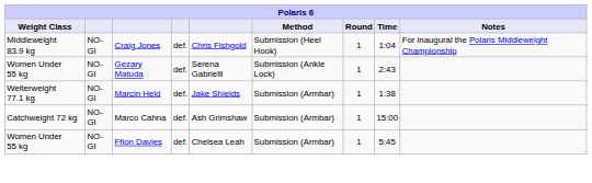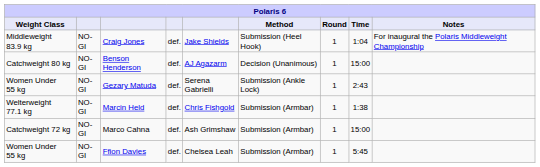Craig Jones | column 5: Chris Fishgold -> Jake Shields
+ row: Catchweight 80 kg | NO-GI | Benson Henderson | def. | AJ Agazarm | Decision (Unanimous) | 1 | 15:00
Marcin Held | column 5: Jake Shields -> Chris Fishgold
